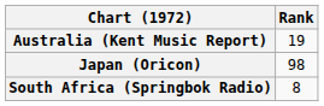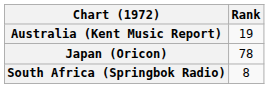Japan (Oricon) | Rank: 98 -> 78
